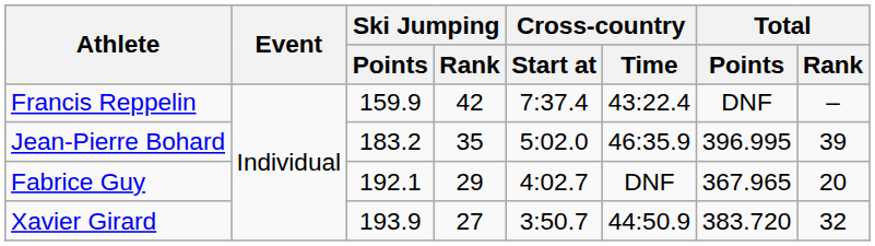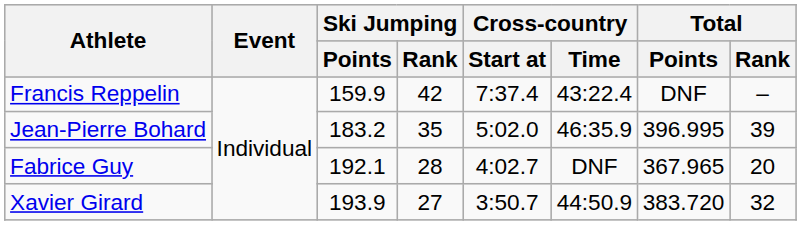Fabrice Guy | Ski Jumping / Rank: 29 -> 28
